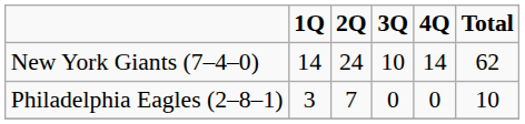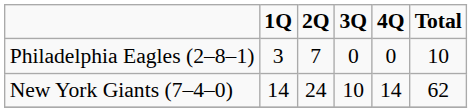rows swapped: Philadelphia Eagles (2–8–1) <-> New York Giants (7–4–0)
